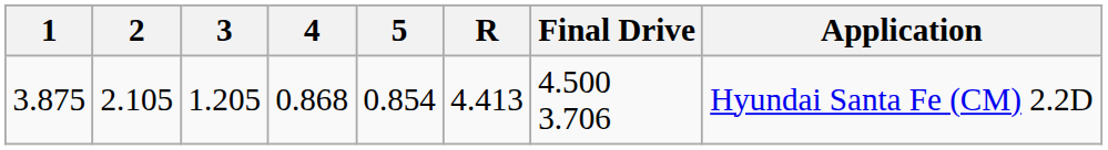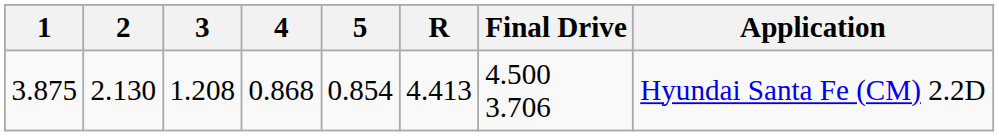3.875 | 2: 2.105 -> 2.130
3.875 | 3: 1.205 -> 1.208
